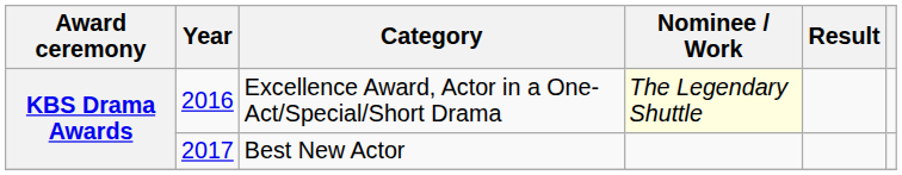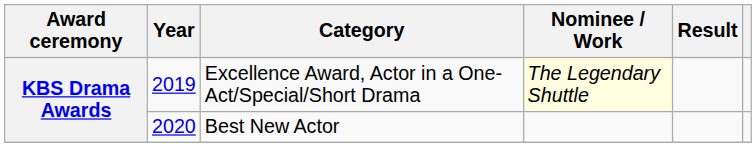Excellence Award, Actor in a One-Act/Special/Short Drama | Year: 2016 -> 2019
Best New Actor | Year: 2017 -> 2020
